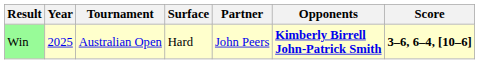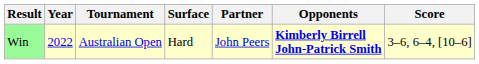Win | Year: 2025 -> 2022
Win | Score: bold -> normal
